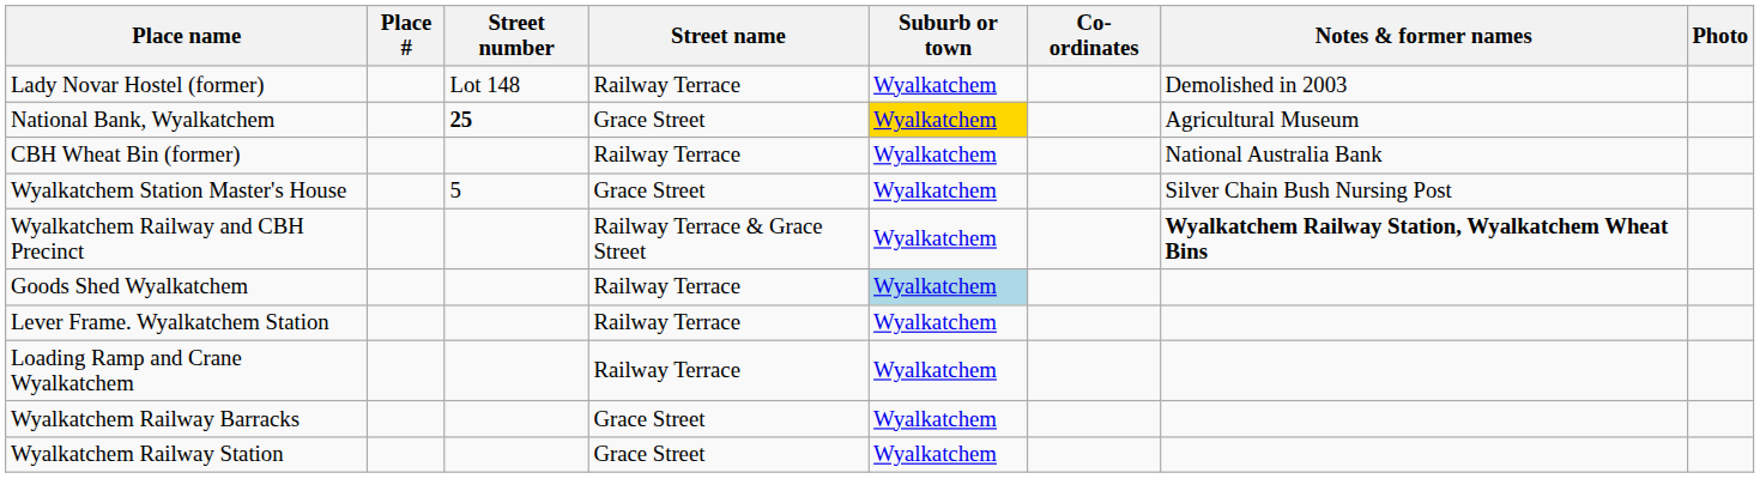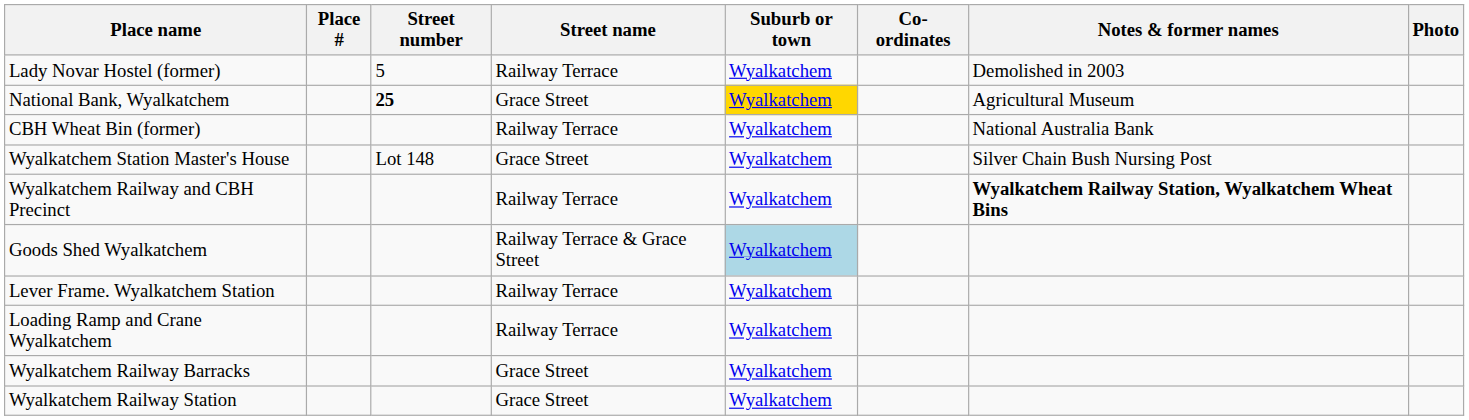Lady Novar Hostel (former) | Street number: Lot 148 -> 5
Wyalkatchem Station Master's House | Street number: 5 -> Lot 148
Wyalkatchem Railway and CBH Precinct | Street name: Railway Terrace & Grace Street -> Railway Terrace
Goods Shed Wyalkatchem | Street name: Railway Terrace -> Railway Terrace & Grace Street
